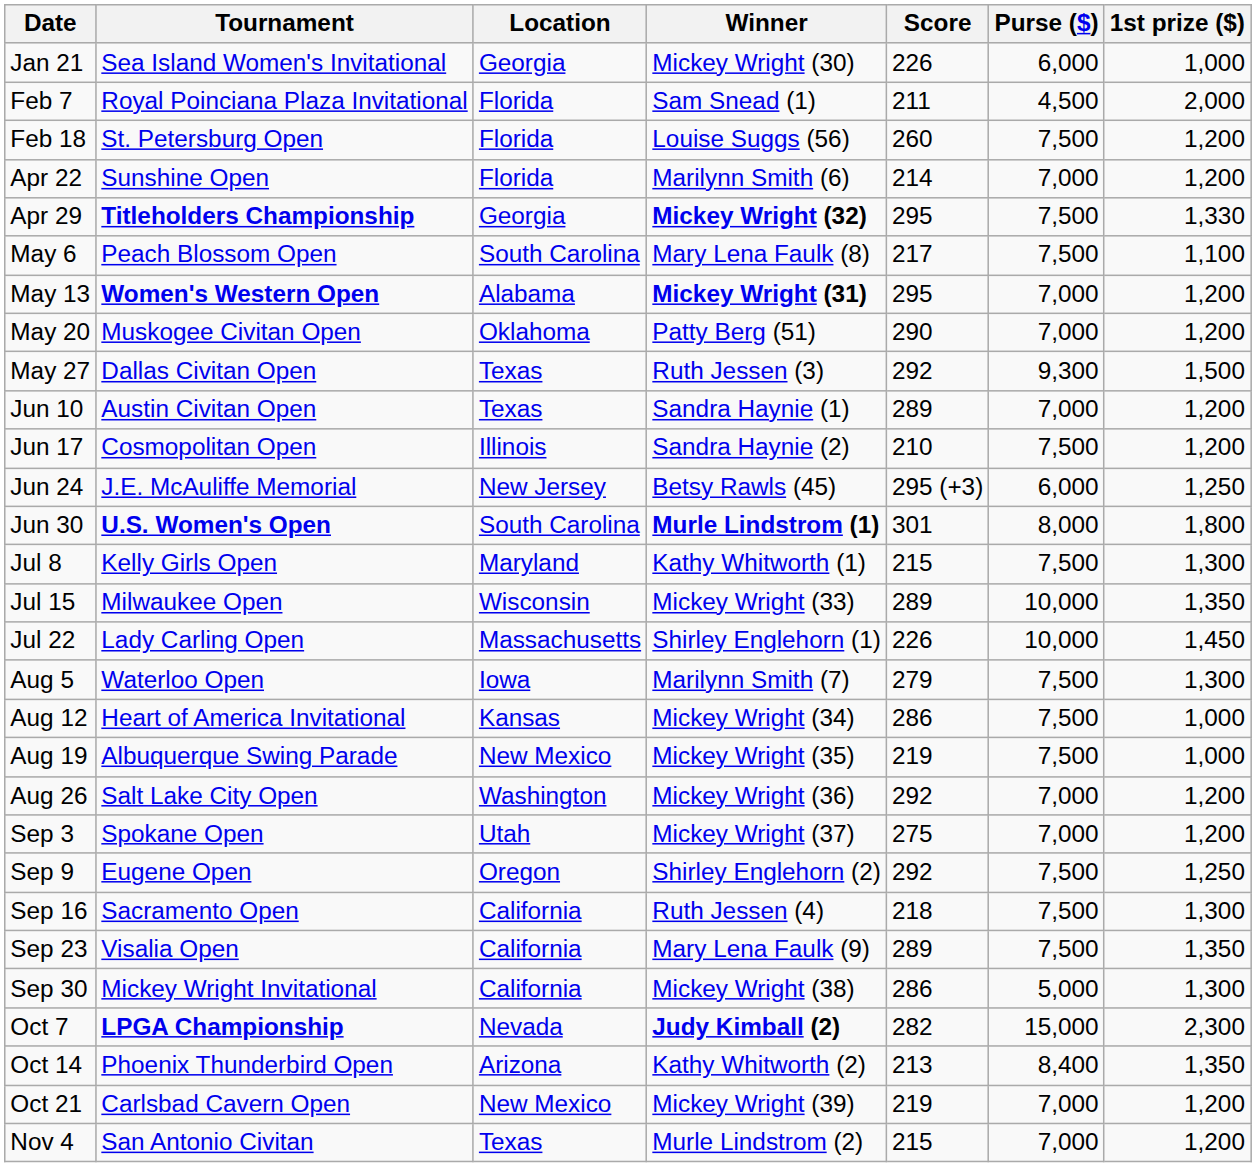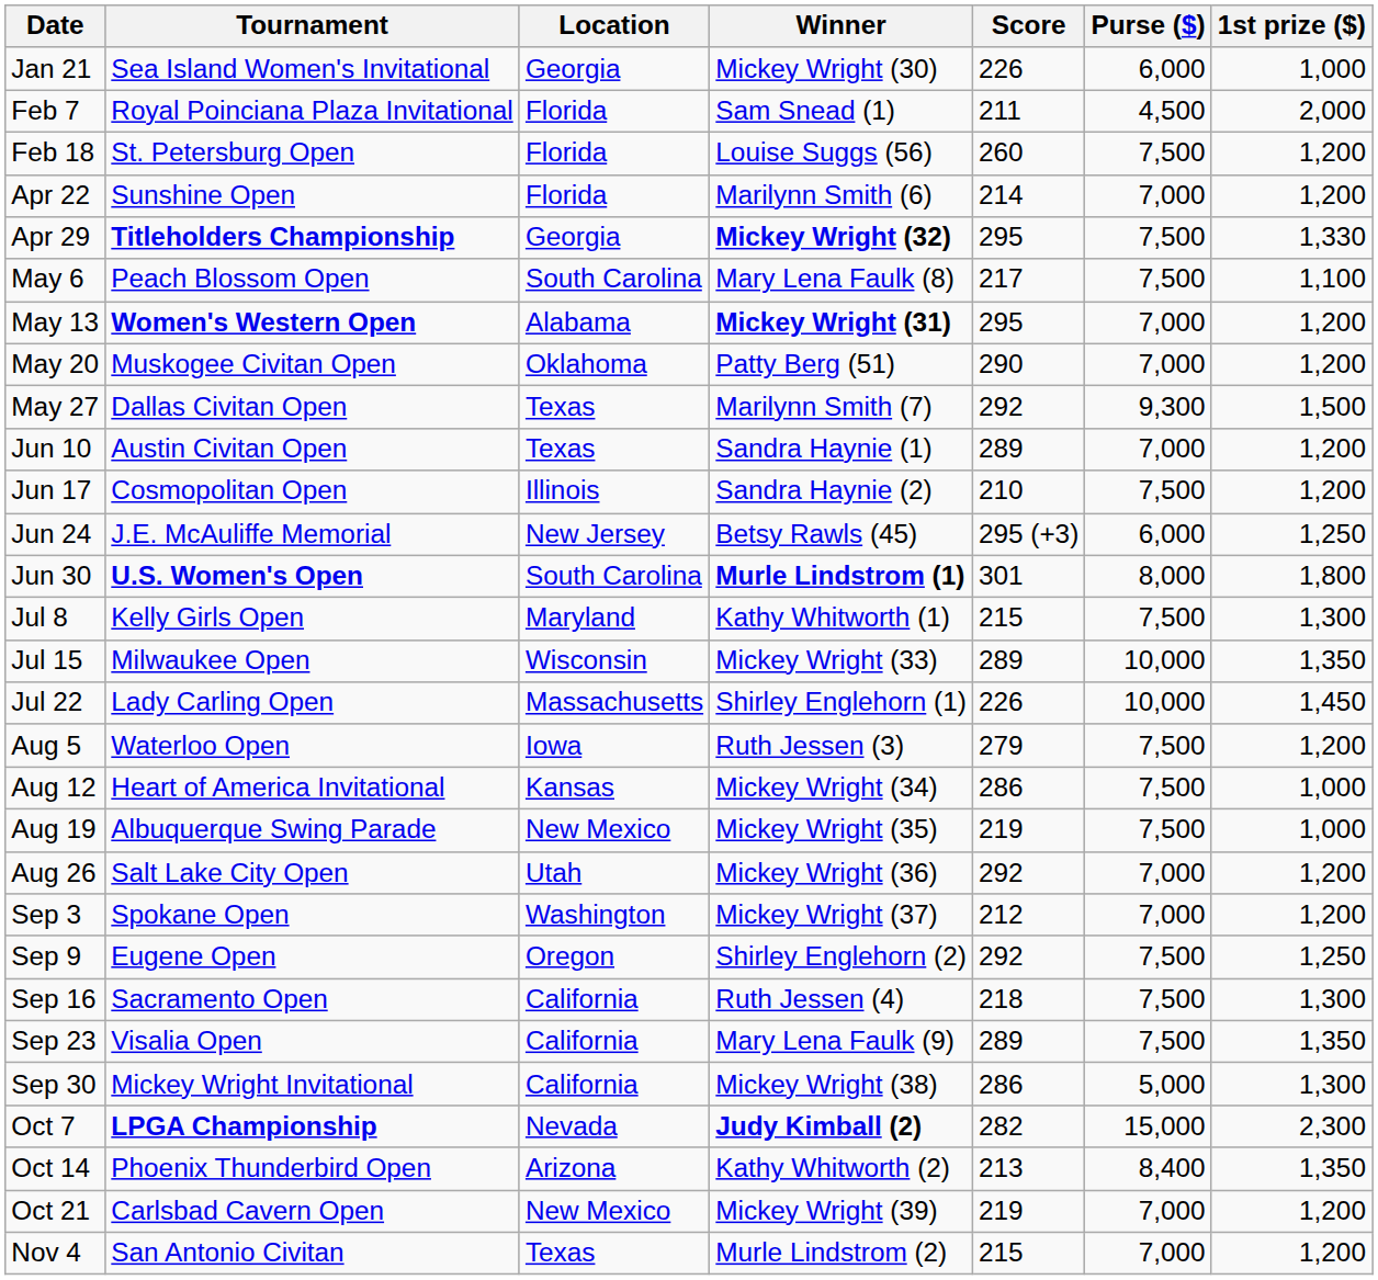May 27 | Winner: Ruth Jessen (3) -> Marilynn Smith (7)
Aug 5 | Winner: Marilynn Smith (7) -> Ruth Jessen (3)
Aug 5 | 1st prize ($): 1,300 -> 1,200
Aug 26 | Location: Washington -> Utah
Sep 3 | Location: Utah -> Washington
Sep 3 | Score: 275 -> 212
